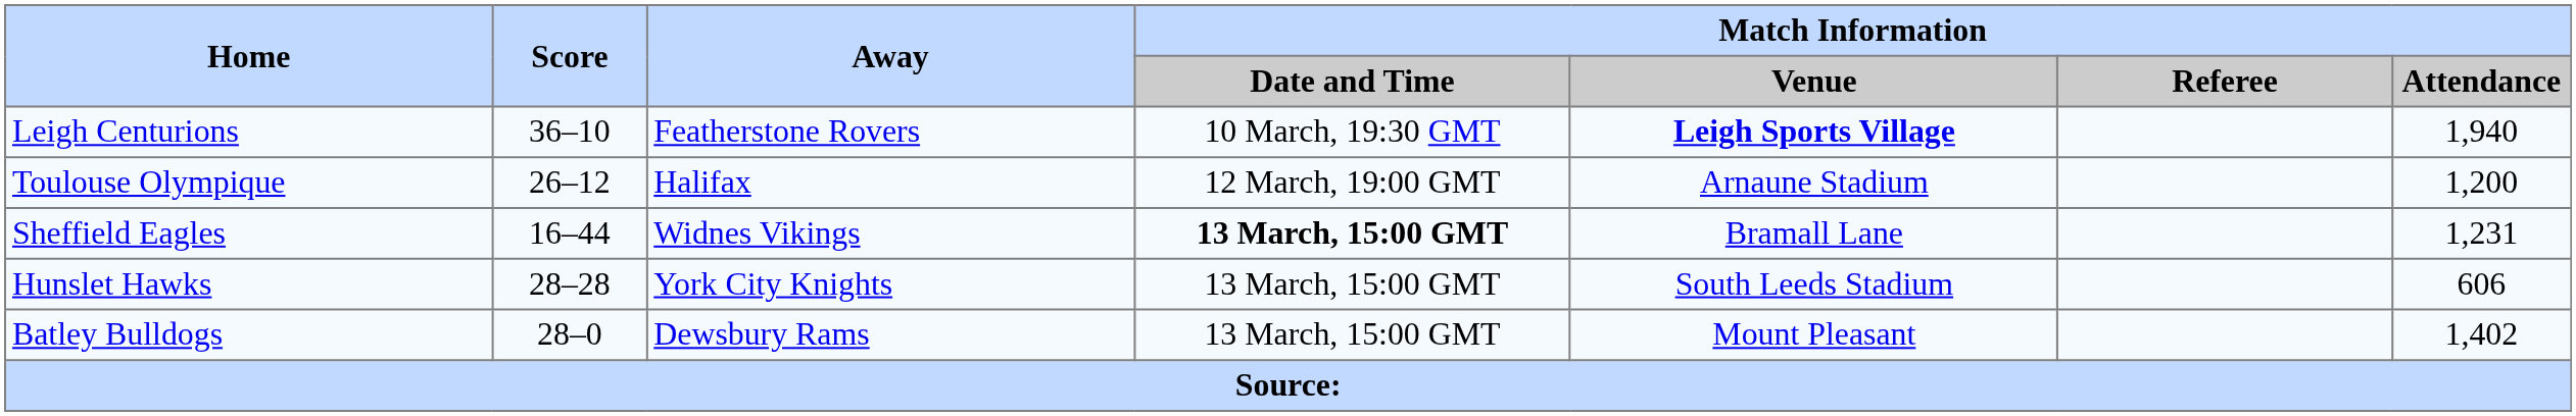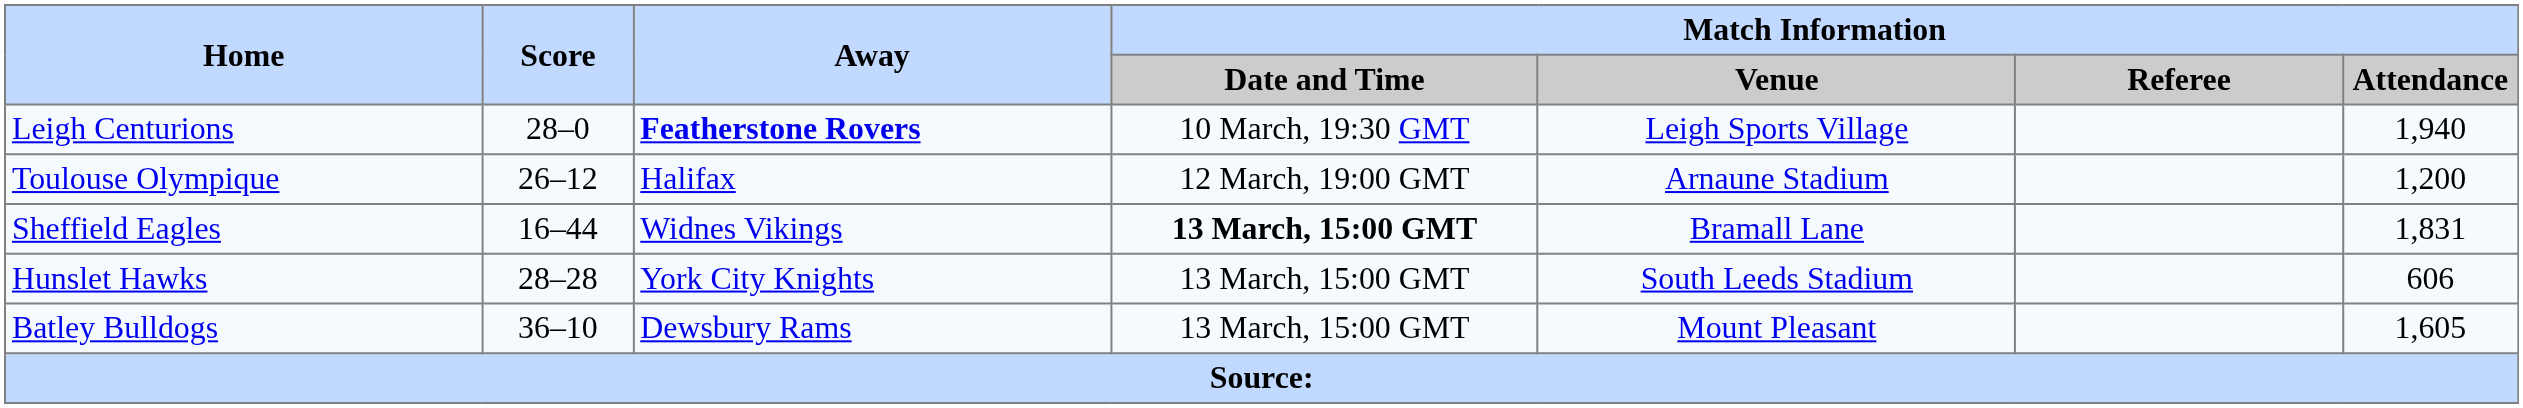Leigh Centurions | Score: 36–10 -> 28–0
Leigh Centurions | Away: normal -> bold
Leigh Centurions | Match Information / Venue: bold -> normal
Sheffield Eagles | Match Information / Attendance: 1,231 -> 1,831
Batley Bulldogs | Score: 28–0 -> 36–10
Batley Bulldogs | Match Information / Attendance: 1,402 -> 1,605
